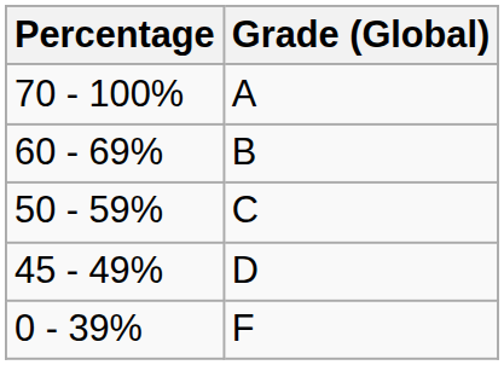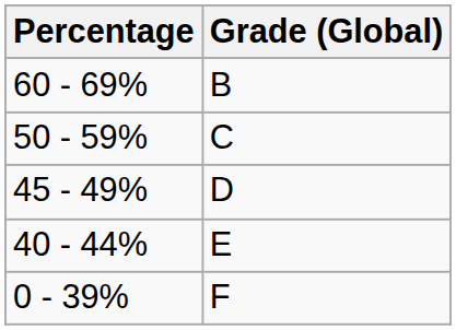- row: 70 - 100% | A
+ row: 40 - 44% | E
